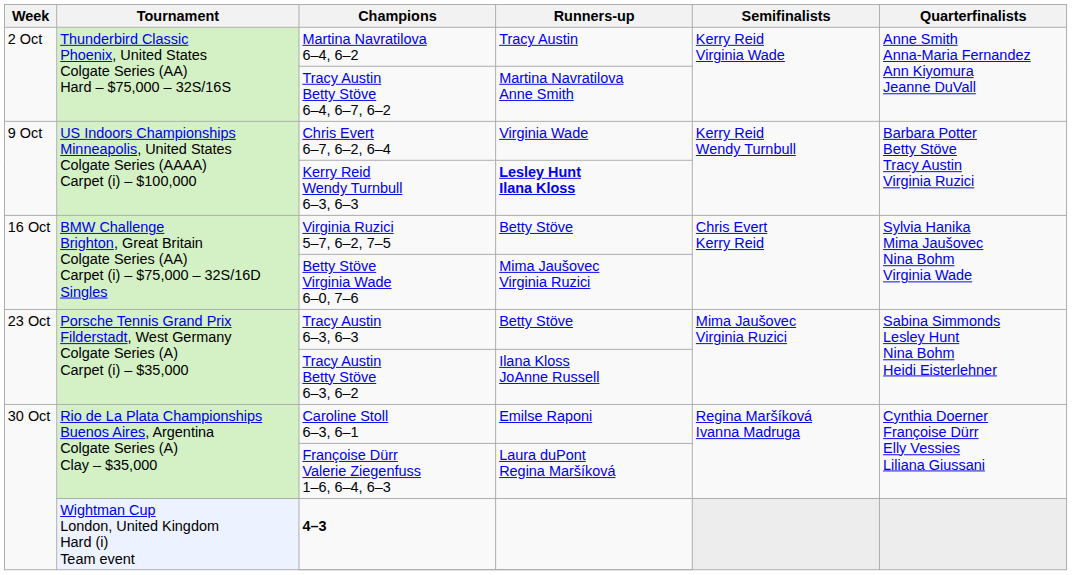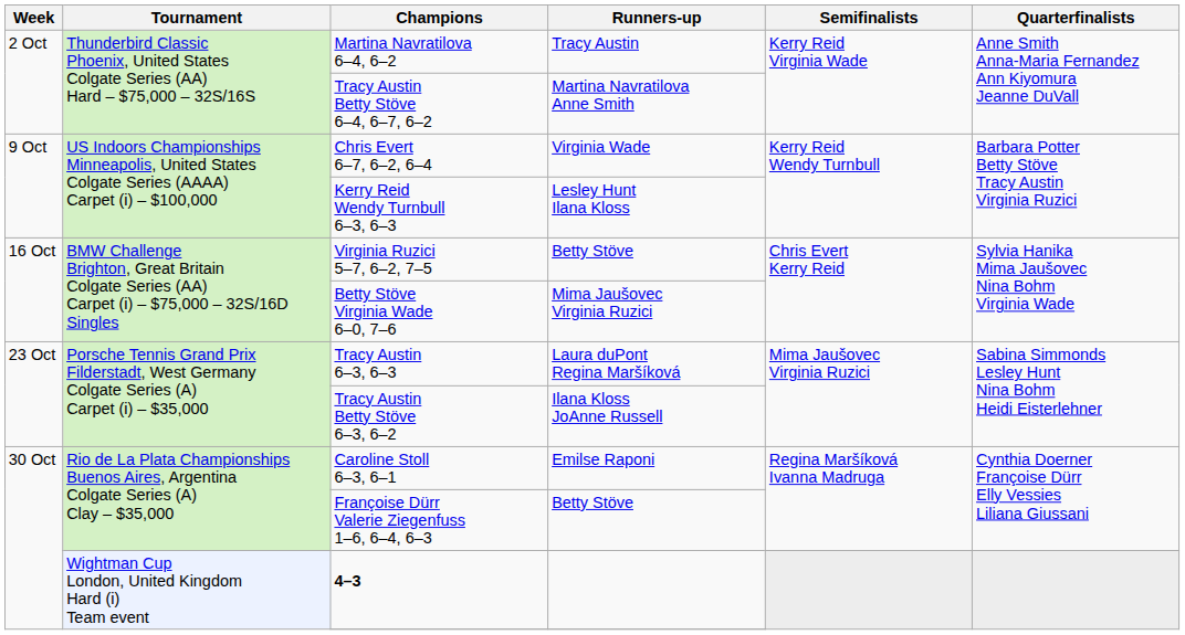Kerry Reid Wendy Turnbull 6–3, 6–3 | Runners-up: bold -> normal
Tracy Austin 6–3, 6–3 | Runners-up: Betty Stöve -> Laura duPont Regina Maršíková
Françoise Dürr Valerie Ziegenfuss 1–6, 6–4, 6–3 | Runners-up: Laura duPont Regina Maršíková -> Betty Stöve
